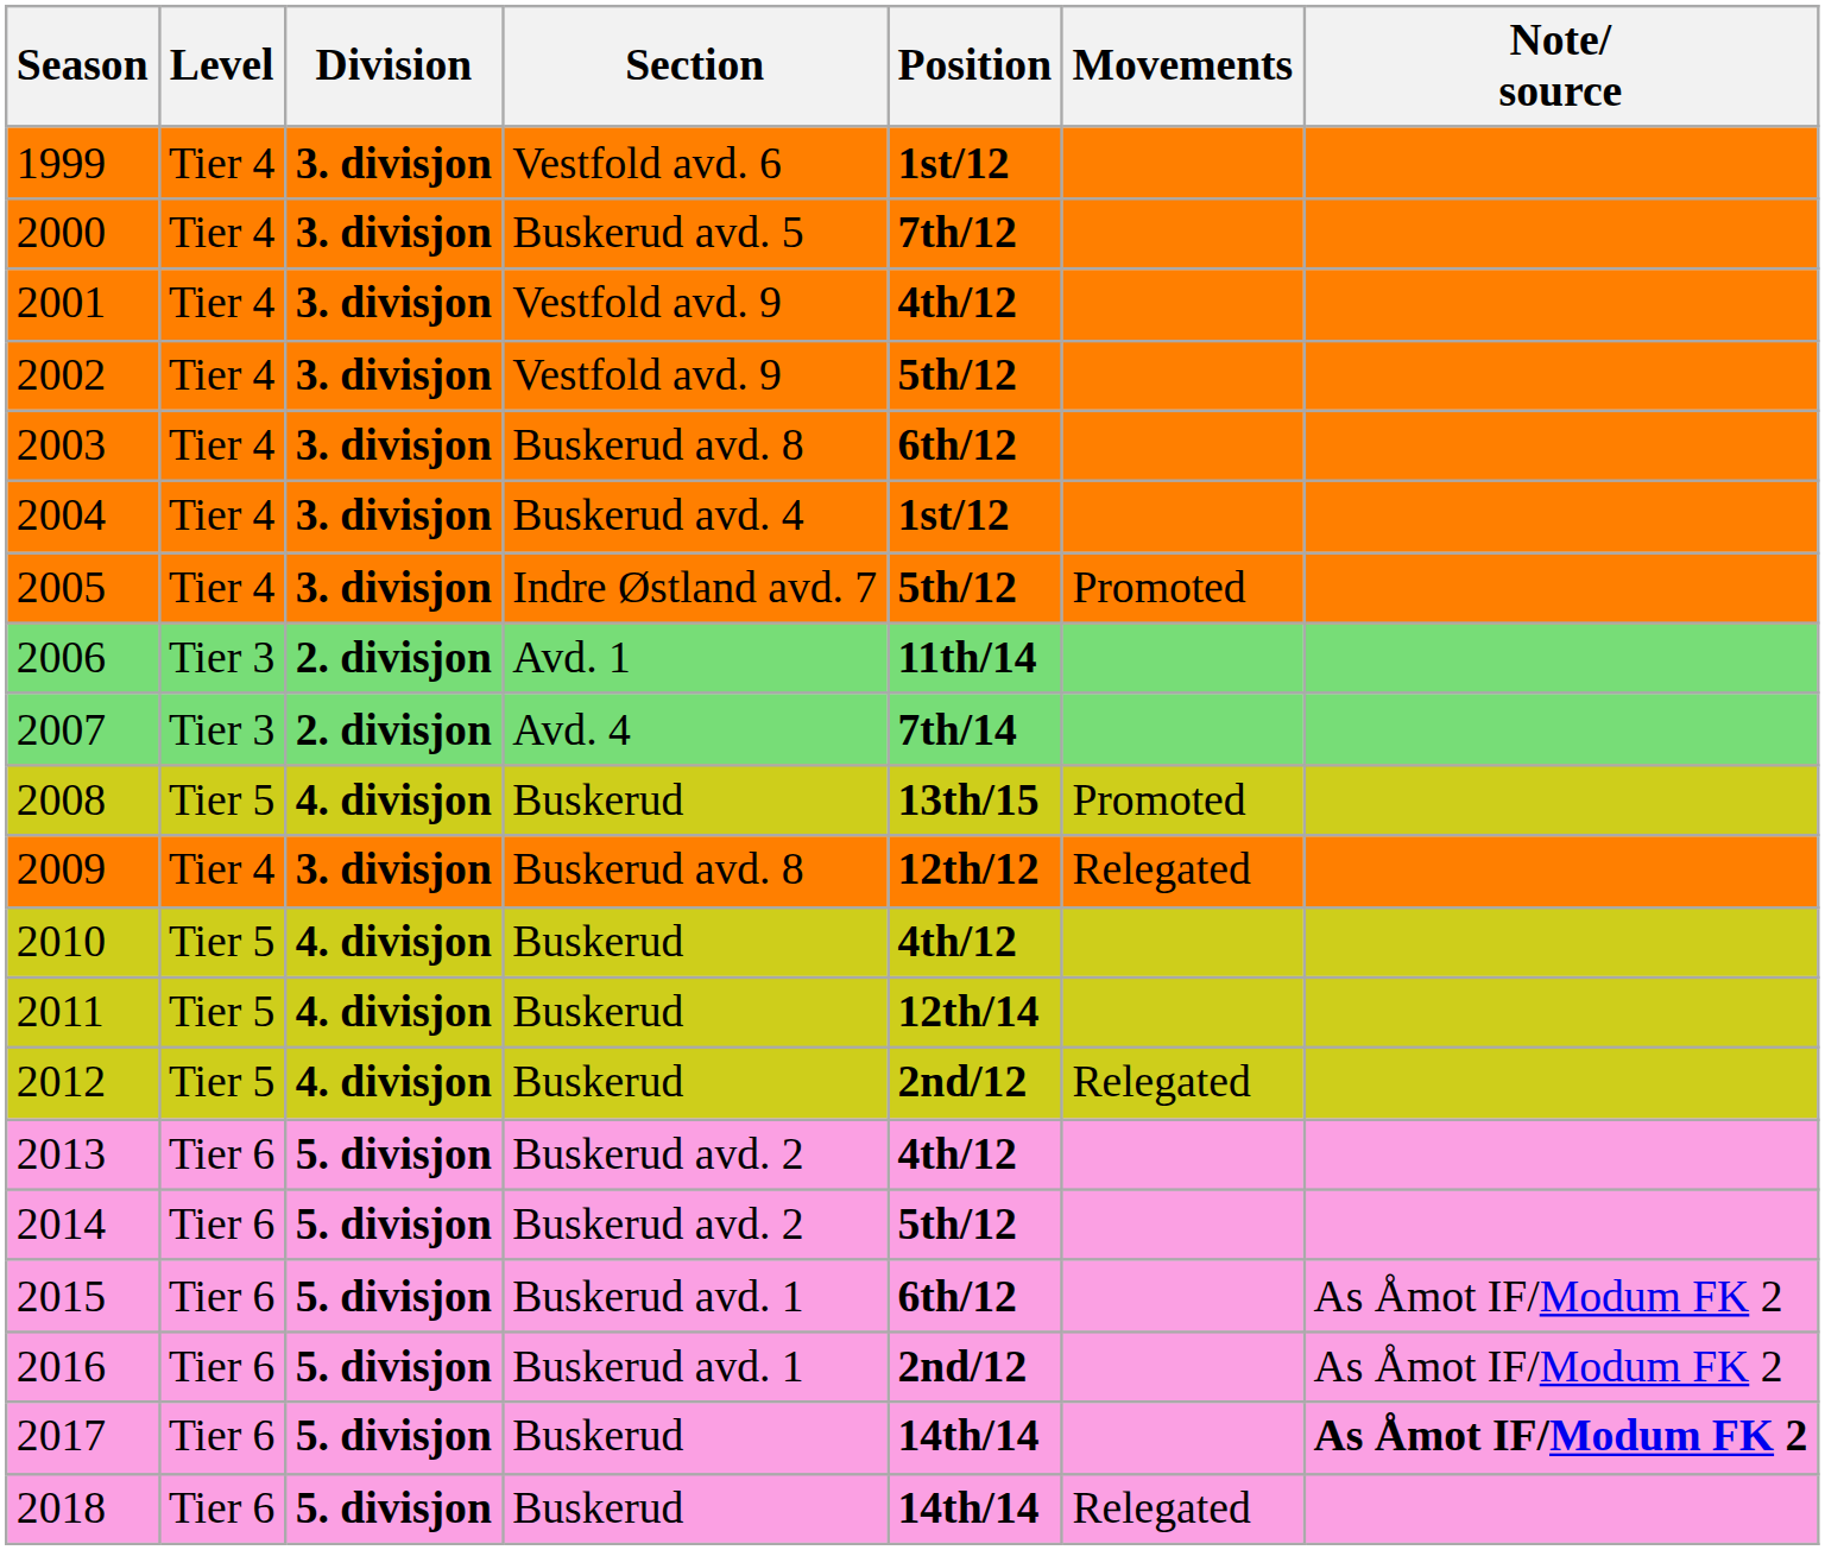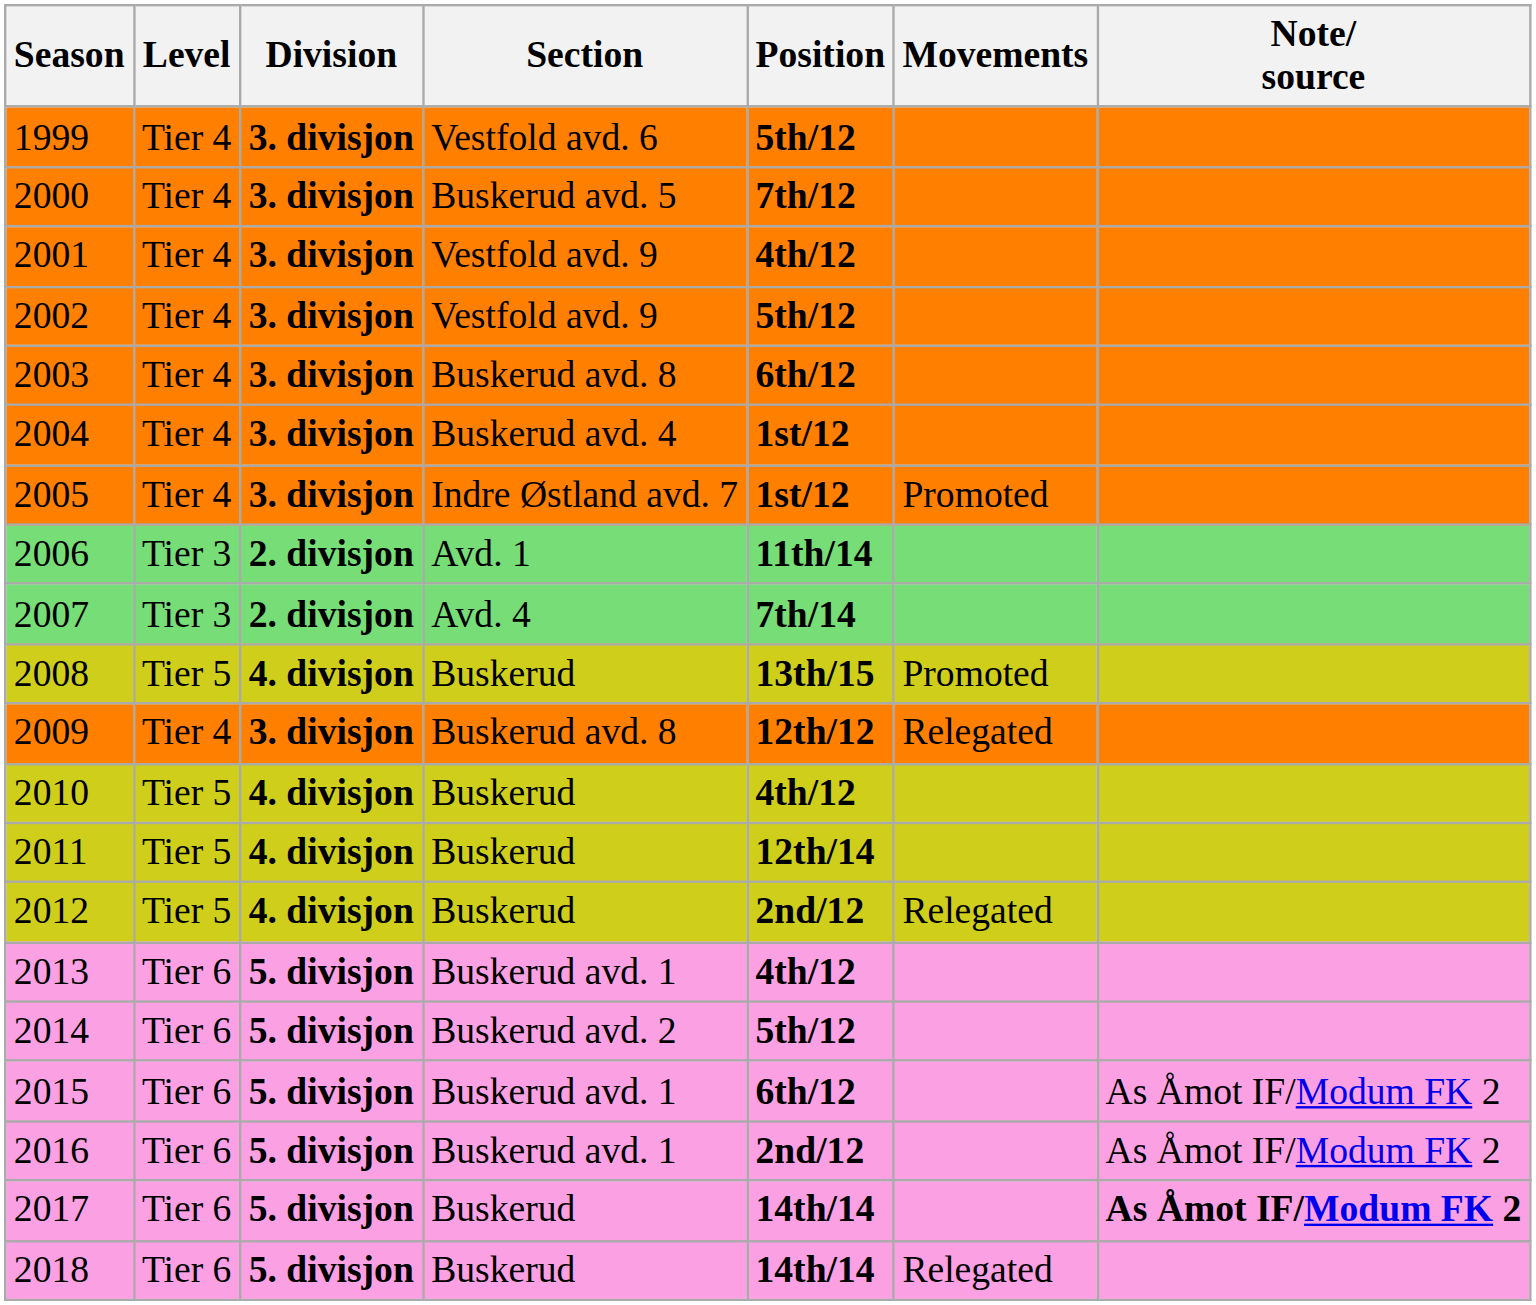1999 | Position: 1st/12 -> 5th/12
2005 | Position: 5th/12 -> 1st/12
2013 | Section: Buskerud avd. 2 -> Buskerud avd. 1
